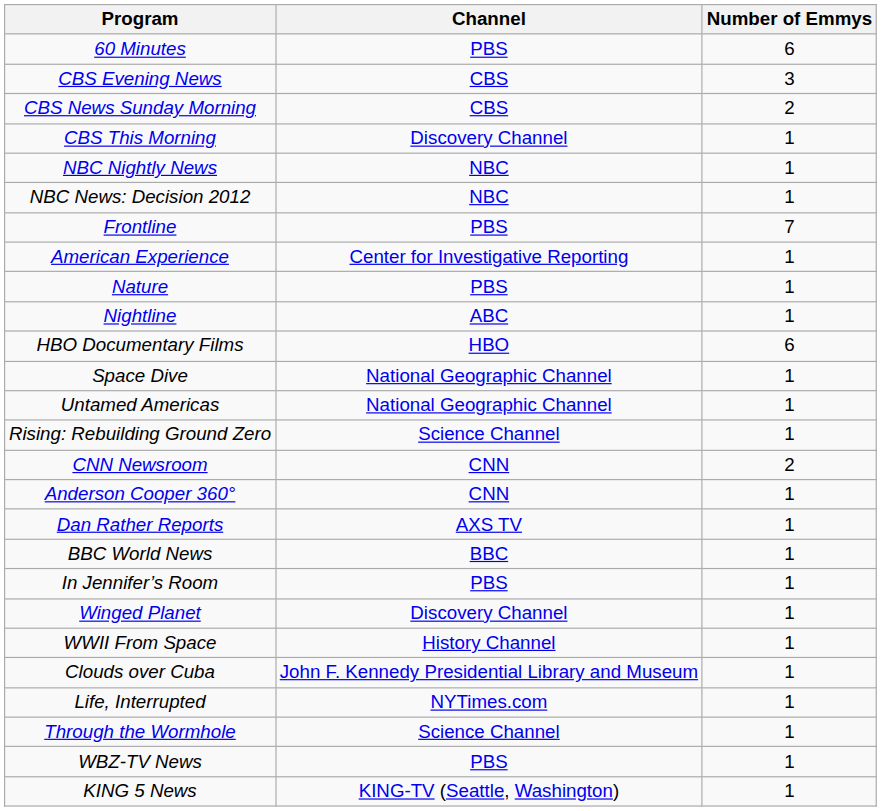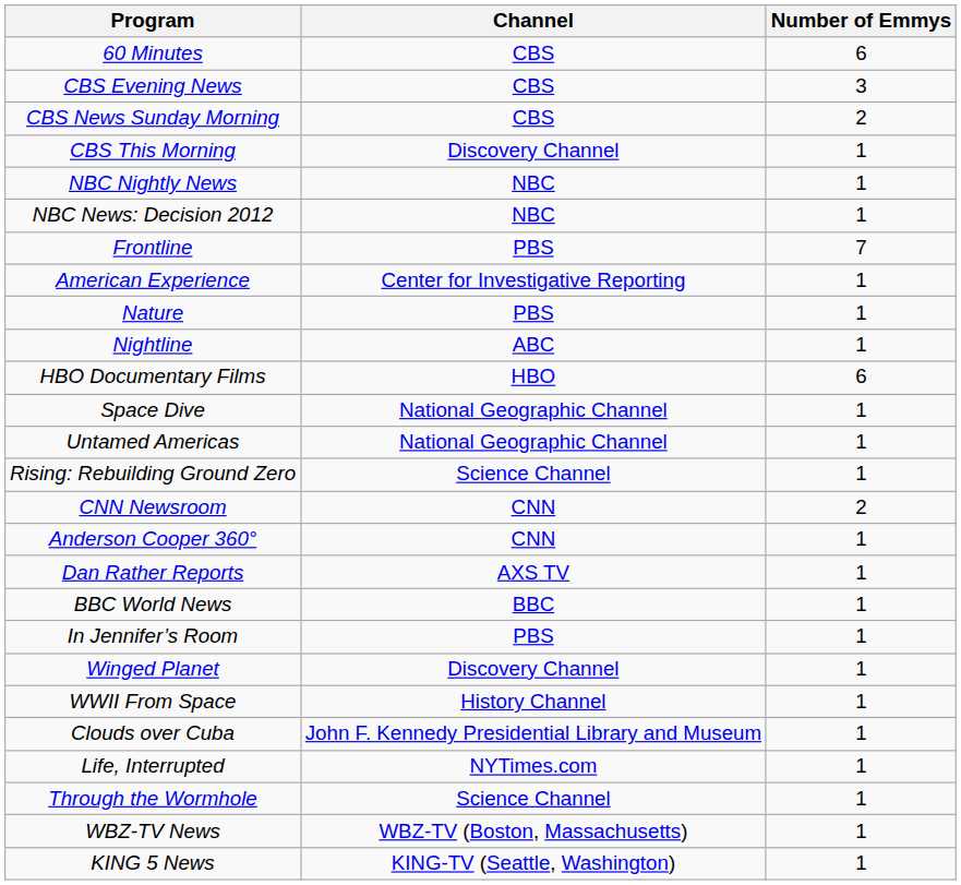60 Minutes | Channel: PBS -> CBS
WBZ-TV News | Channel: PBS -> WBZ-TV (Boston, Massachusetts)
